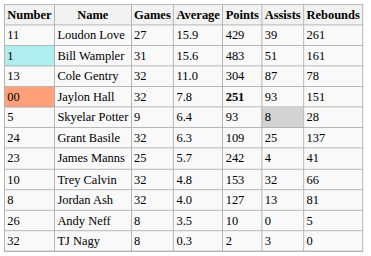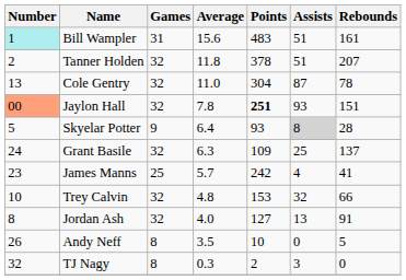- row: 11 | Loudon Love | 27 | 15.9 | 429 | 39 | 261
+ row: 2 | Tanner Holden | 32 | 11.8 | 378 | 51 | 207
Jordan Ash | Rebounds: 81 -> 91
